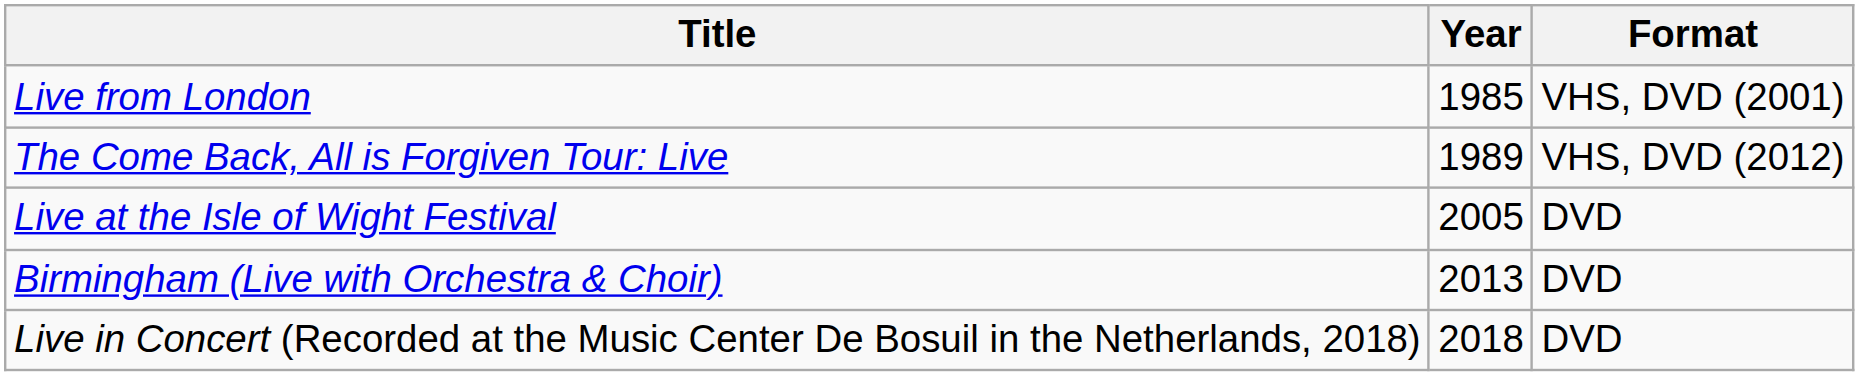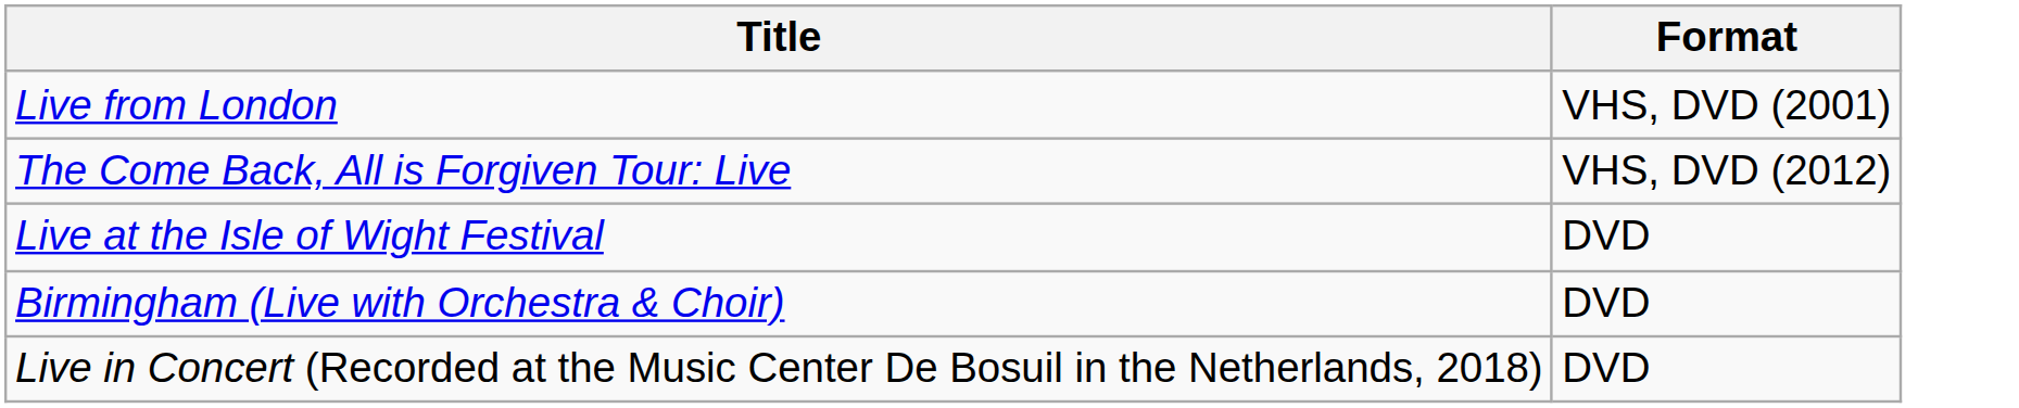- column: Year | 1985 | 1989 | 2005 | 2013 | 2018
